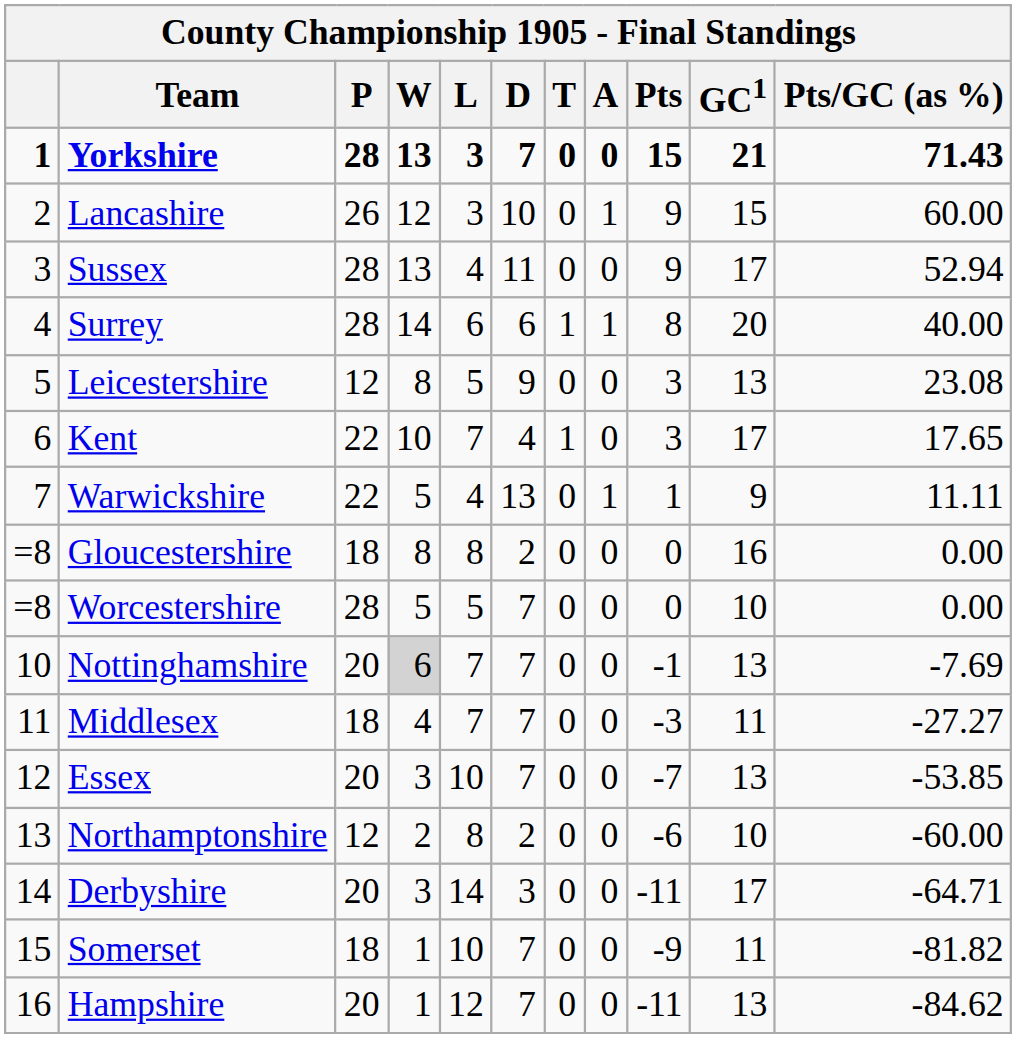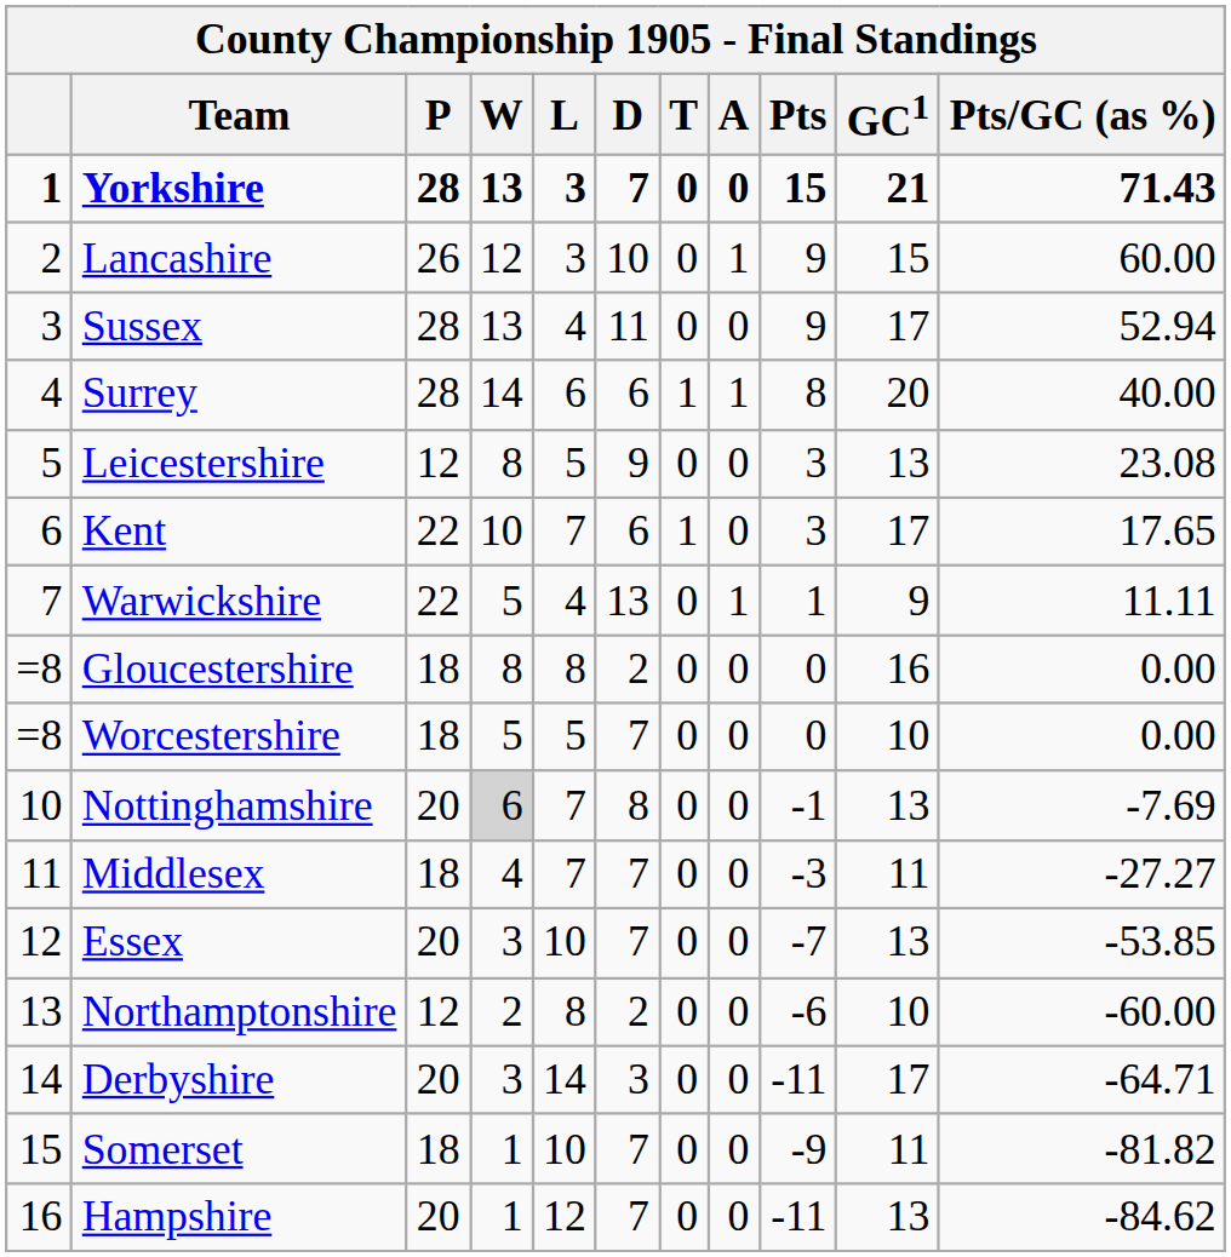Kent | D: 4 -> 6
Worcestershire | P: 28 -> 18
Nottinghamshire | D: 7 -> 8
